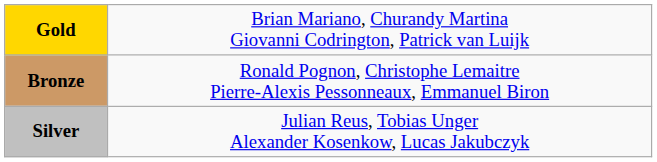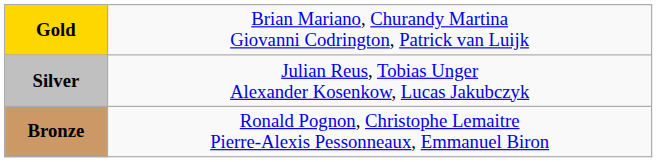rows swapped: Silver <-> Bronze
